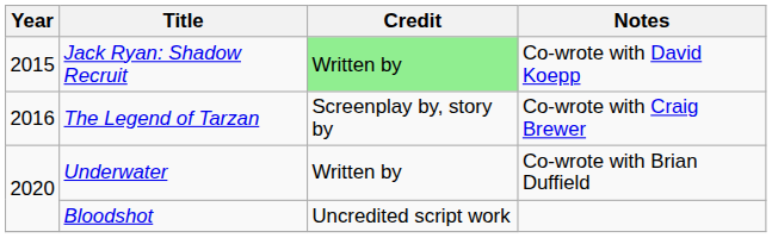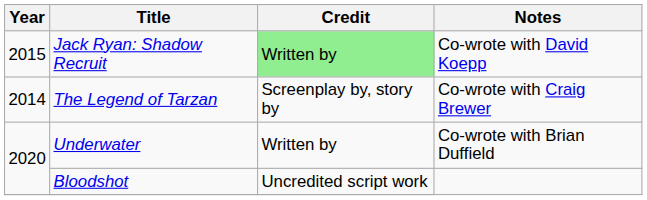The Legend of Tarzan | Year: 2016 -> 2014
